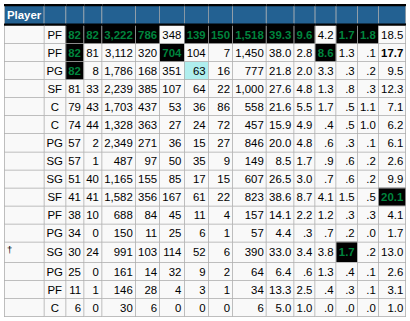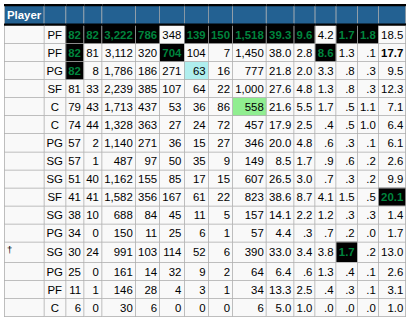82 / 8 | column 6: 168 -> 186
82 / 8 | column 7: 351 -> 271
82 / 8 | column 14: .3 -> .8
82 / 8 | column 15: .2 -> .3
79 | column 5: 1,703 -> 1,713
79 | column 10: no background -> lightgreen background
74 | column 11: 15.9 -> 17.9
74 | column 12: 4.9 -> 2.5
74 | column 16: 6.2 -> 6.4
57 / 2 | column 5: 2,349 -> 1,140
57 / 2 | column 10: 846 -> 346
51 | column 5: 1,165 -> 1,162
51 | column 14: .6 -> .3
38 | column 2: PF -> SG
38 | column 9: 4 -> 5
38 | column 16: 4.1 -> 1.4
